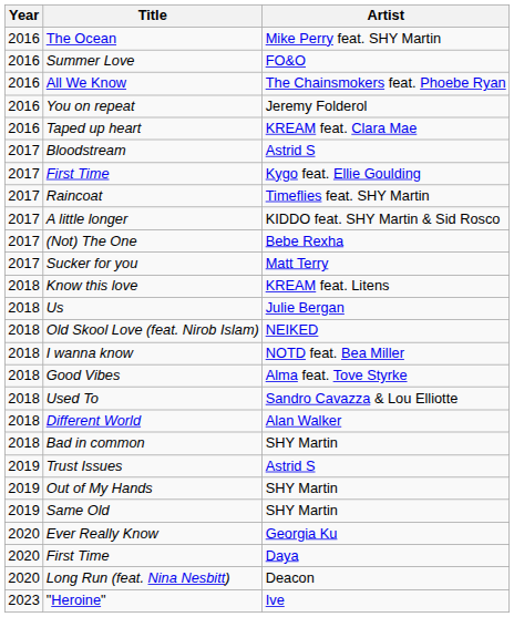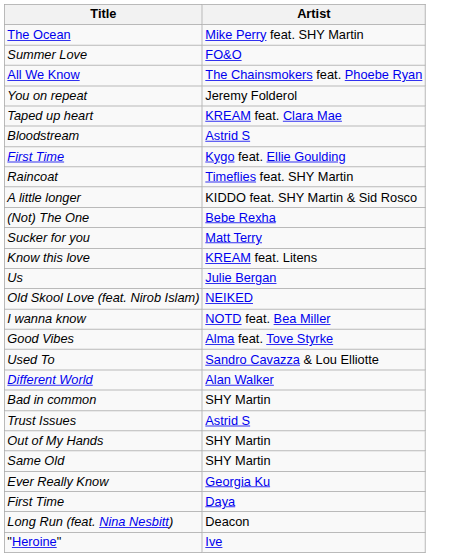- column: Year | 2016 | 2016 | 2016 | 2016 | 2016 | 2017 | 2017 | 2017 | 2017 | 2017 | 2017 | 2018 | 2018 | 2018 | 2018 | 2018 | 2018 | 2018 | 2018 | 2019 | 2019 | 2019 | 2020 | 2020 | 2020 | 2023
